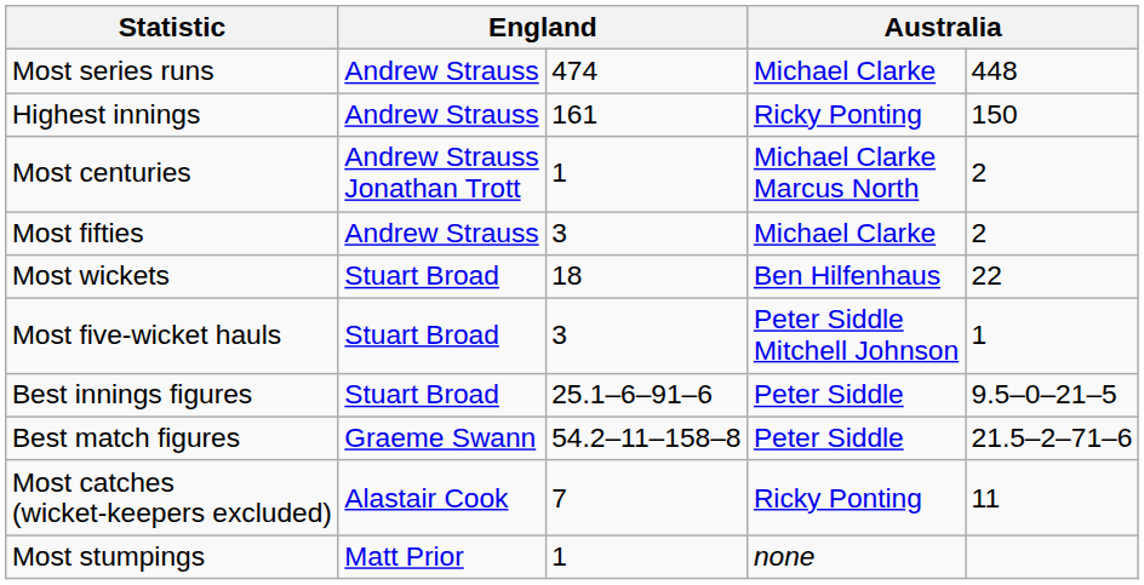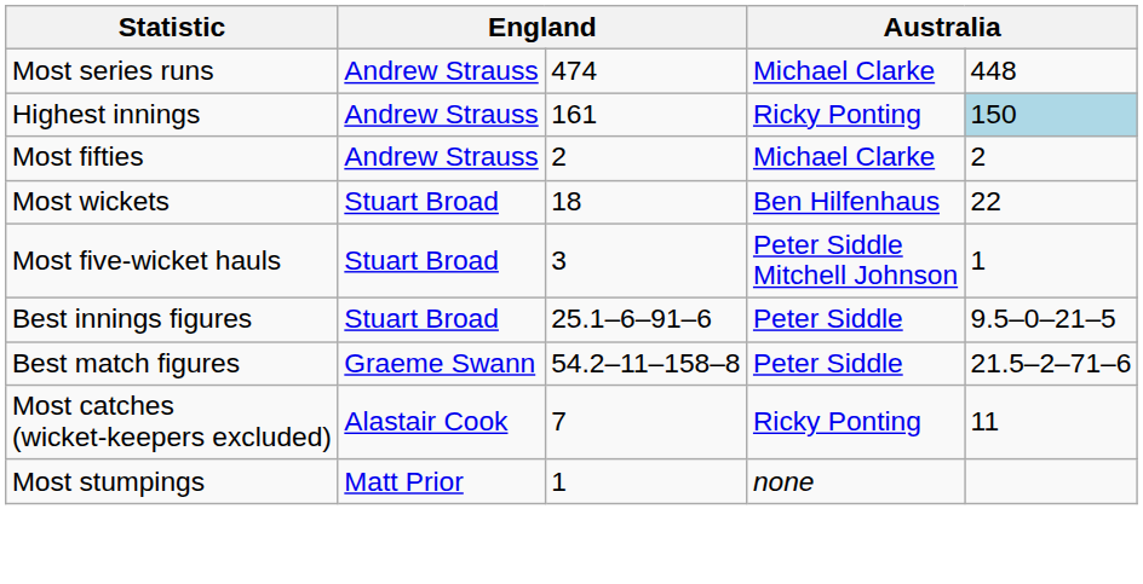Highest innings | column 5: no background -> lightblue background
- row: Most centuries | Andrew Strauss Jonathan Trott | 1 | Michael Clarke Marcus North | 2
Most fifties | column 3: 3 -> 2
